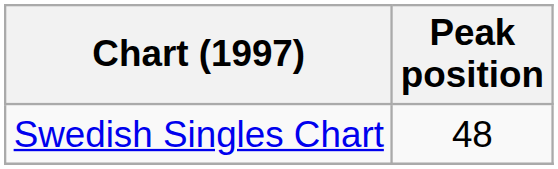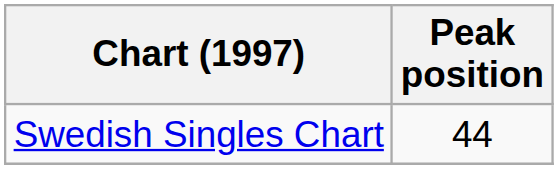Swedish Singles Chart | Peak position: 48 -> 44
